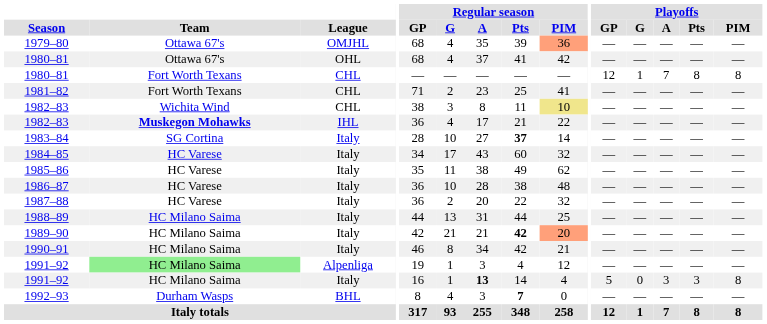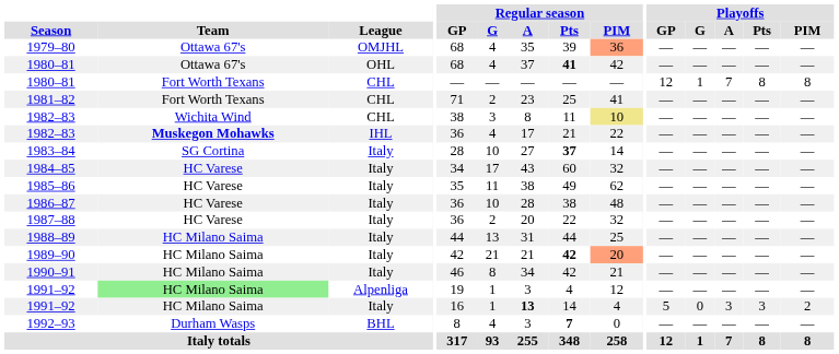1980–81 / OHL | Regular season / Pts: normal -> bold
1991–92 / Italy | Playoffs / PIM: 8 -> 2
